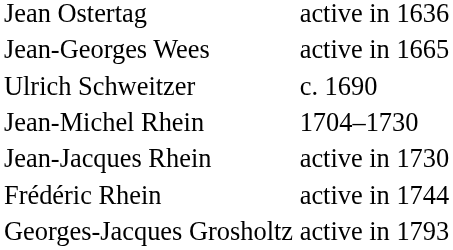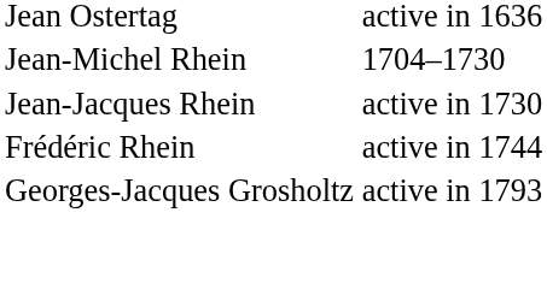- row: Jean-Georges Wees | active in 1665
- row: Ulrich Schweitzer | c. 1690
